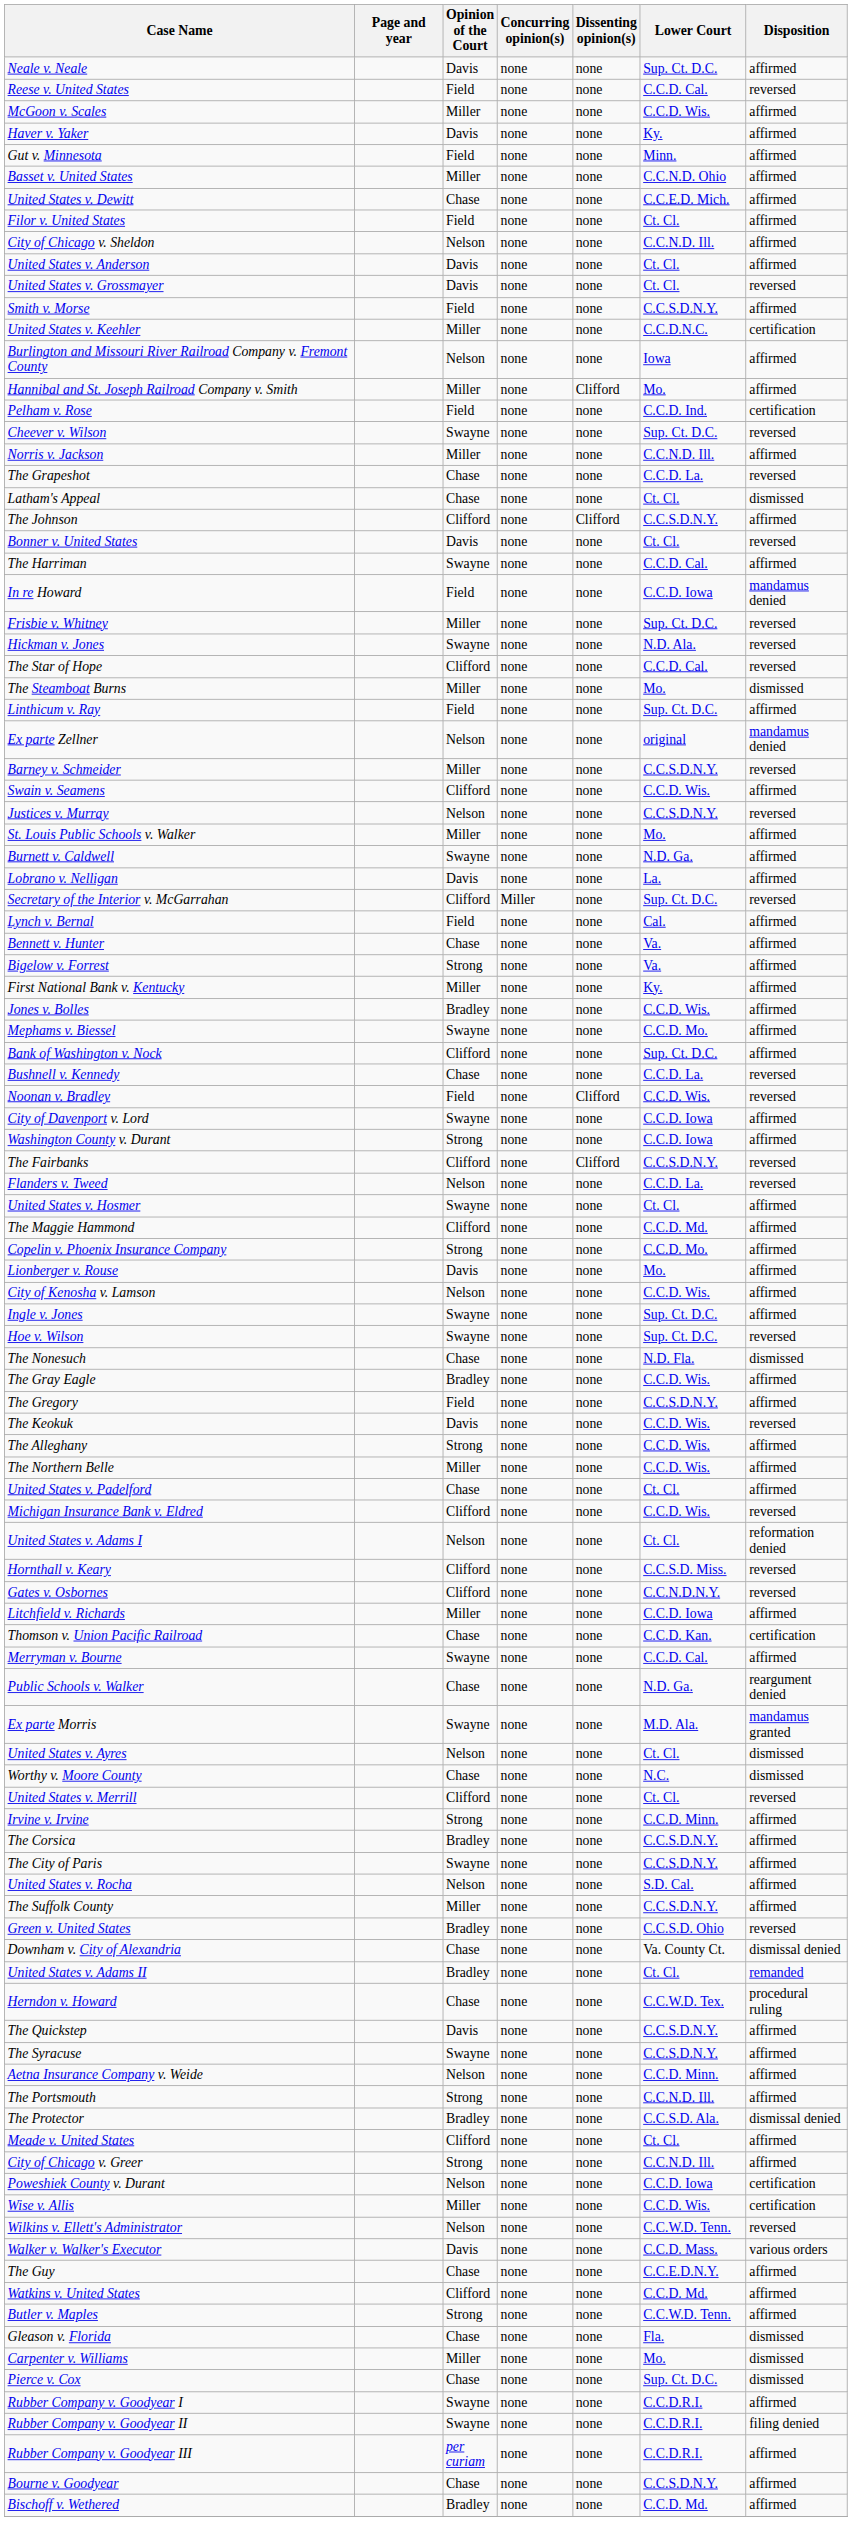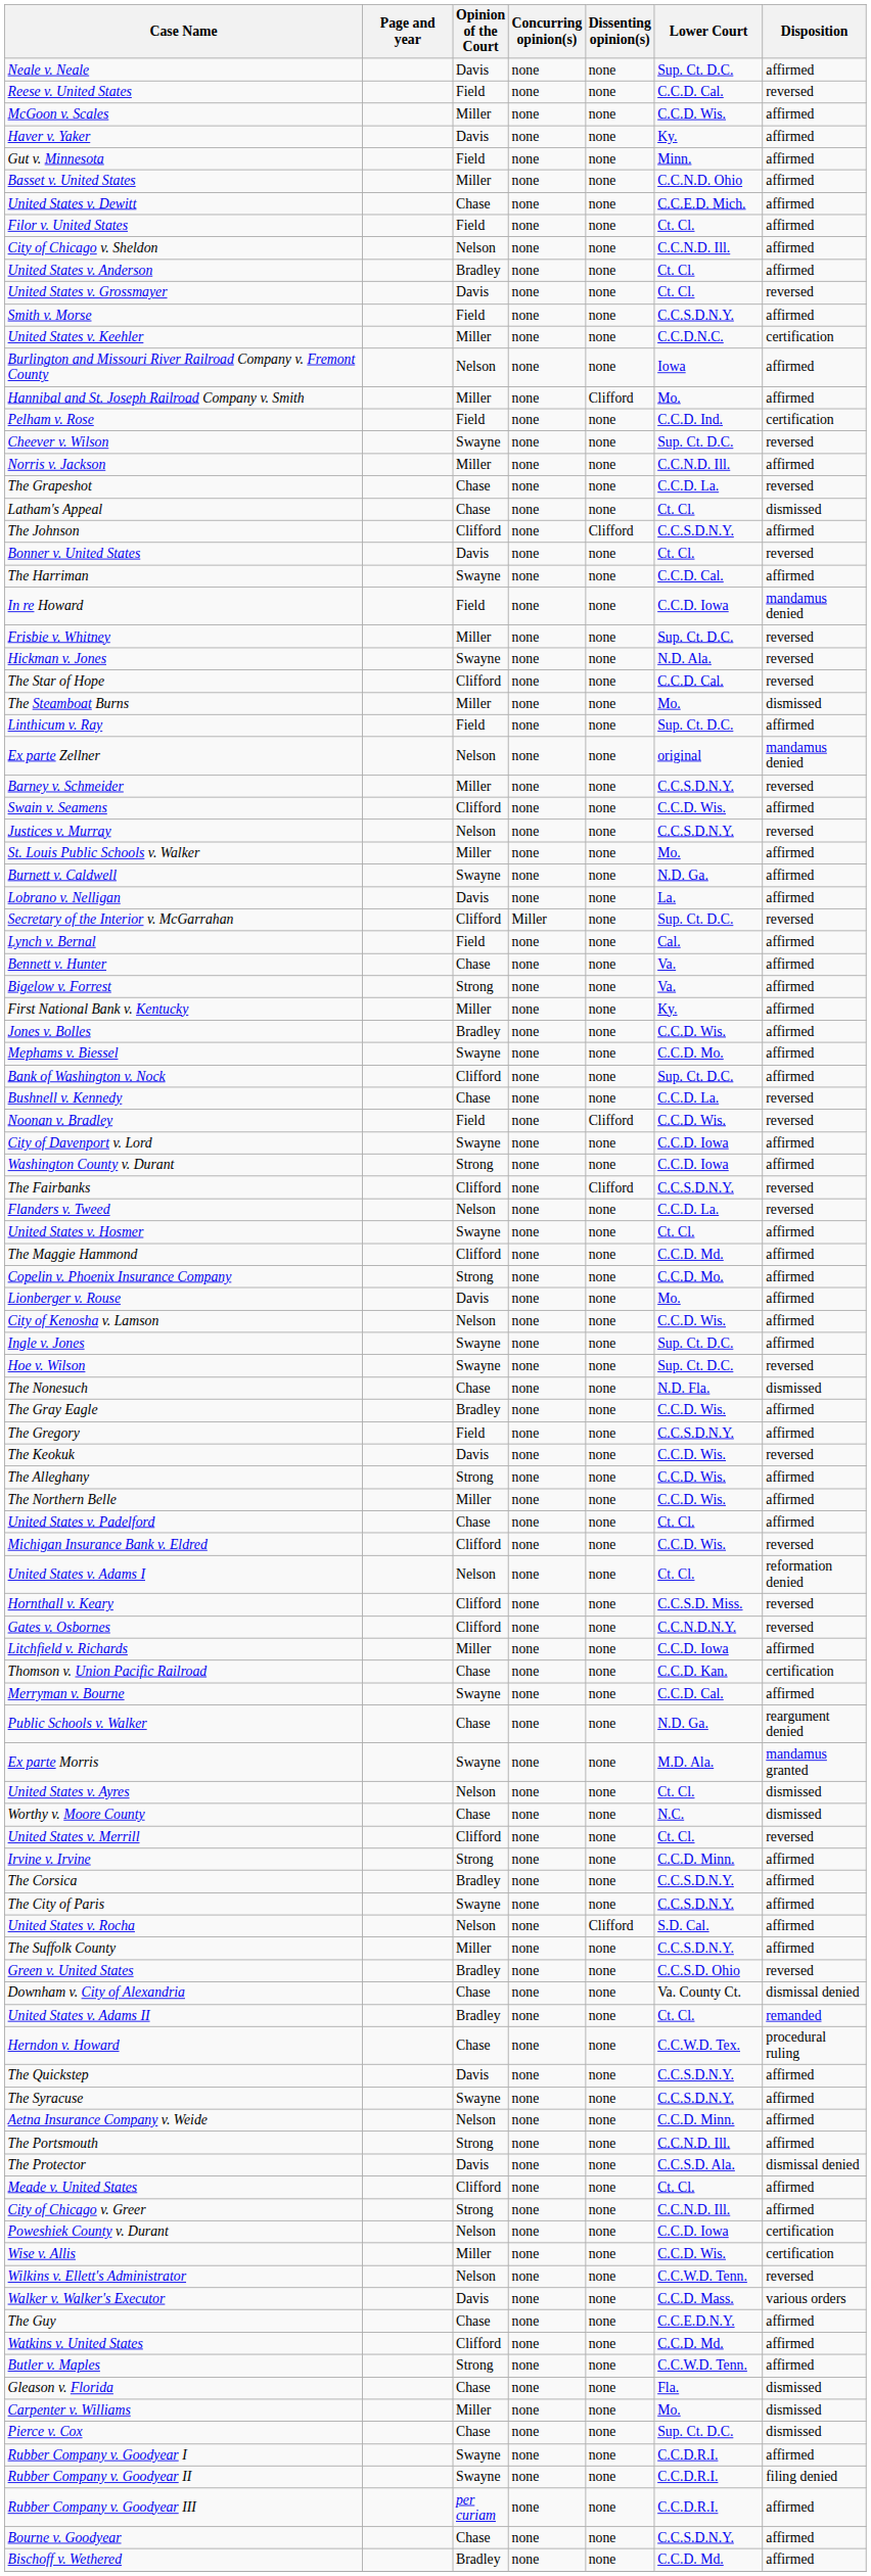United States v. Anderson | Opinion of the Court: Davis -> Bradley
United States v. Rocha | Dissenting opinion(s): none -> Clifford
The Protector | Opinion of the Court: Bradley -> Davis
